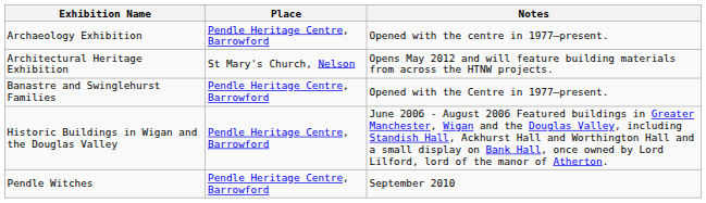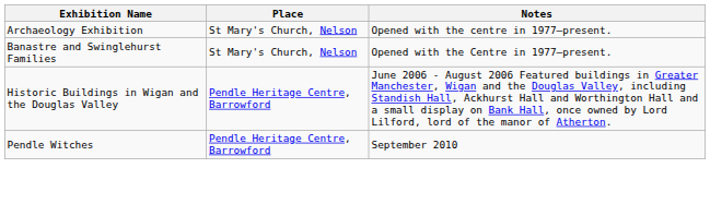Archaeology Exhibition | Place: Pendle Heritage Centre, Barrowford -> St Mary's Church, Nelson
- row: Architectural Heritage Exhibition | St Mary's Church, Nelson | Opens May 2012 and will feature building materials from across the HTNW projects.
Banastre and Swinglehurst Families | Place: Pendle Heritage Centre, Barrowford -> St Mary's Church, Nelson
